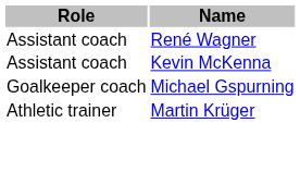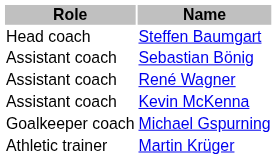+ row: Head coach | Steffen Baumgart
+ row: Assistant coach | Sebastian Bönig
